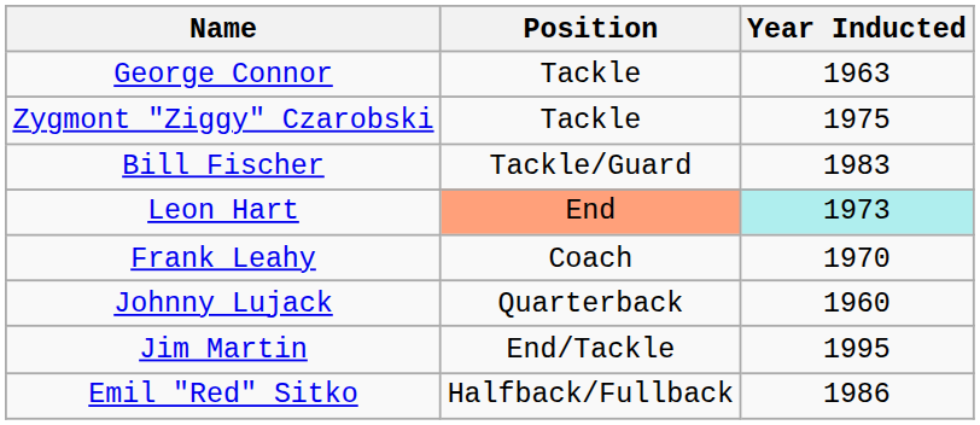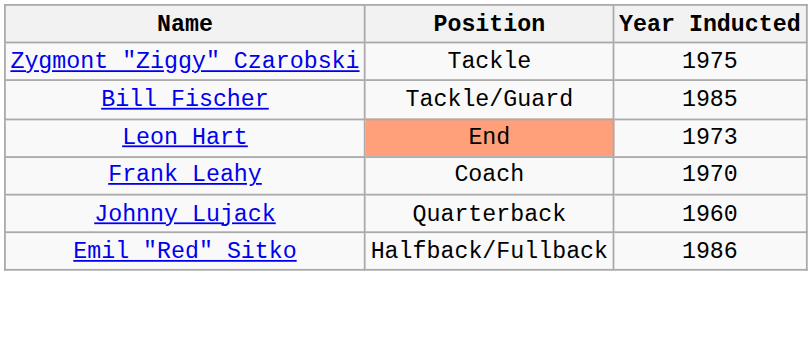- row: George Connor | Tackle | 1963
Bill Fischer | Year Inducted: 1983 -> 1985
Leon Hart | Year Inducted: paleturquoise background -> no background
- row: Jim Martin | End/Tackle | 1995
